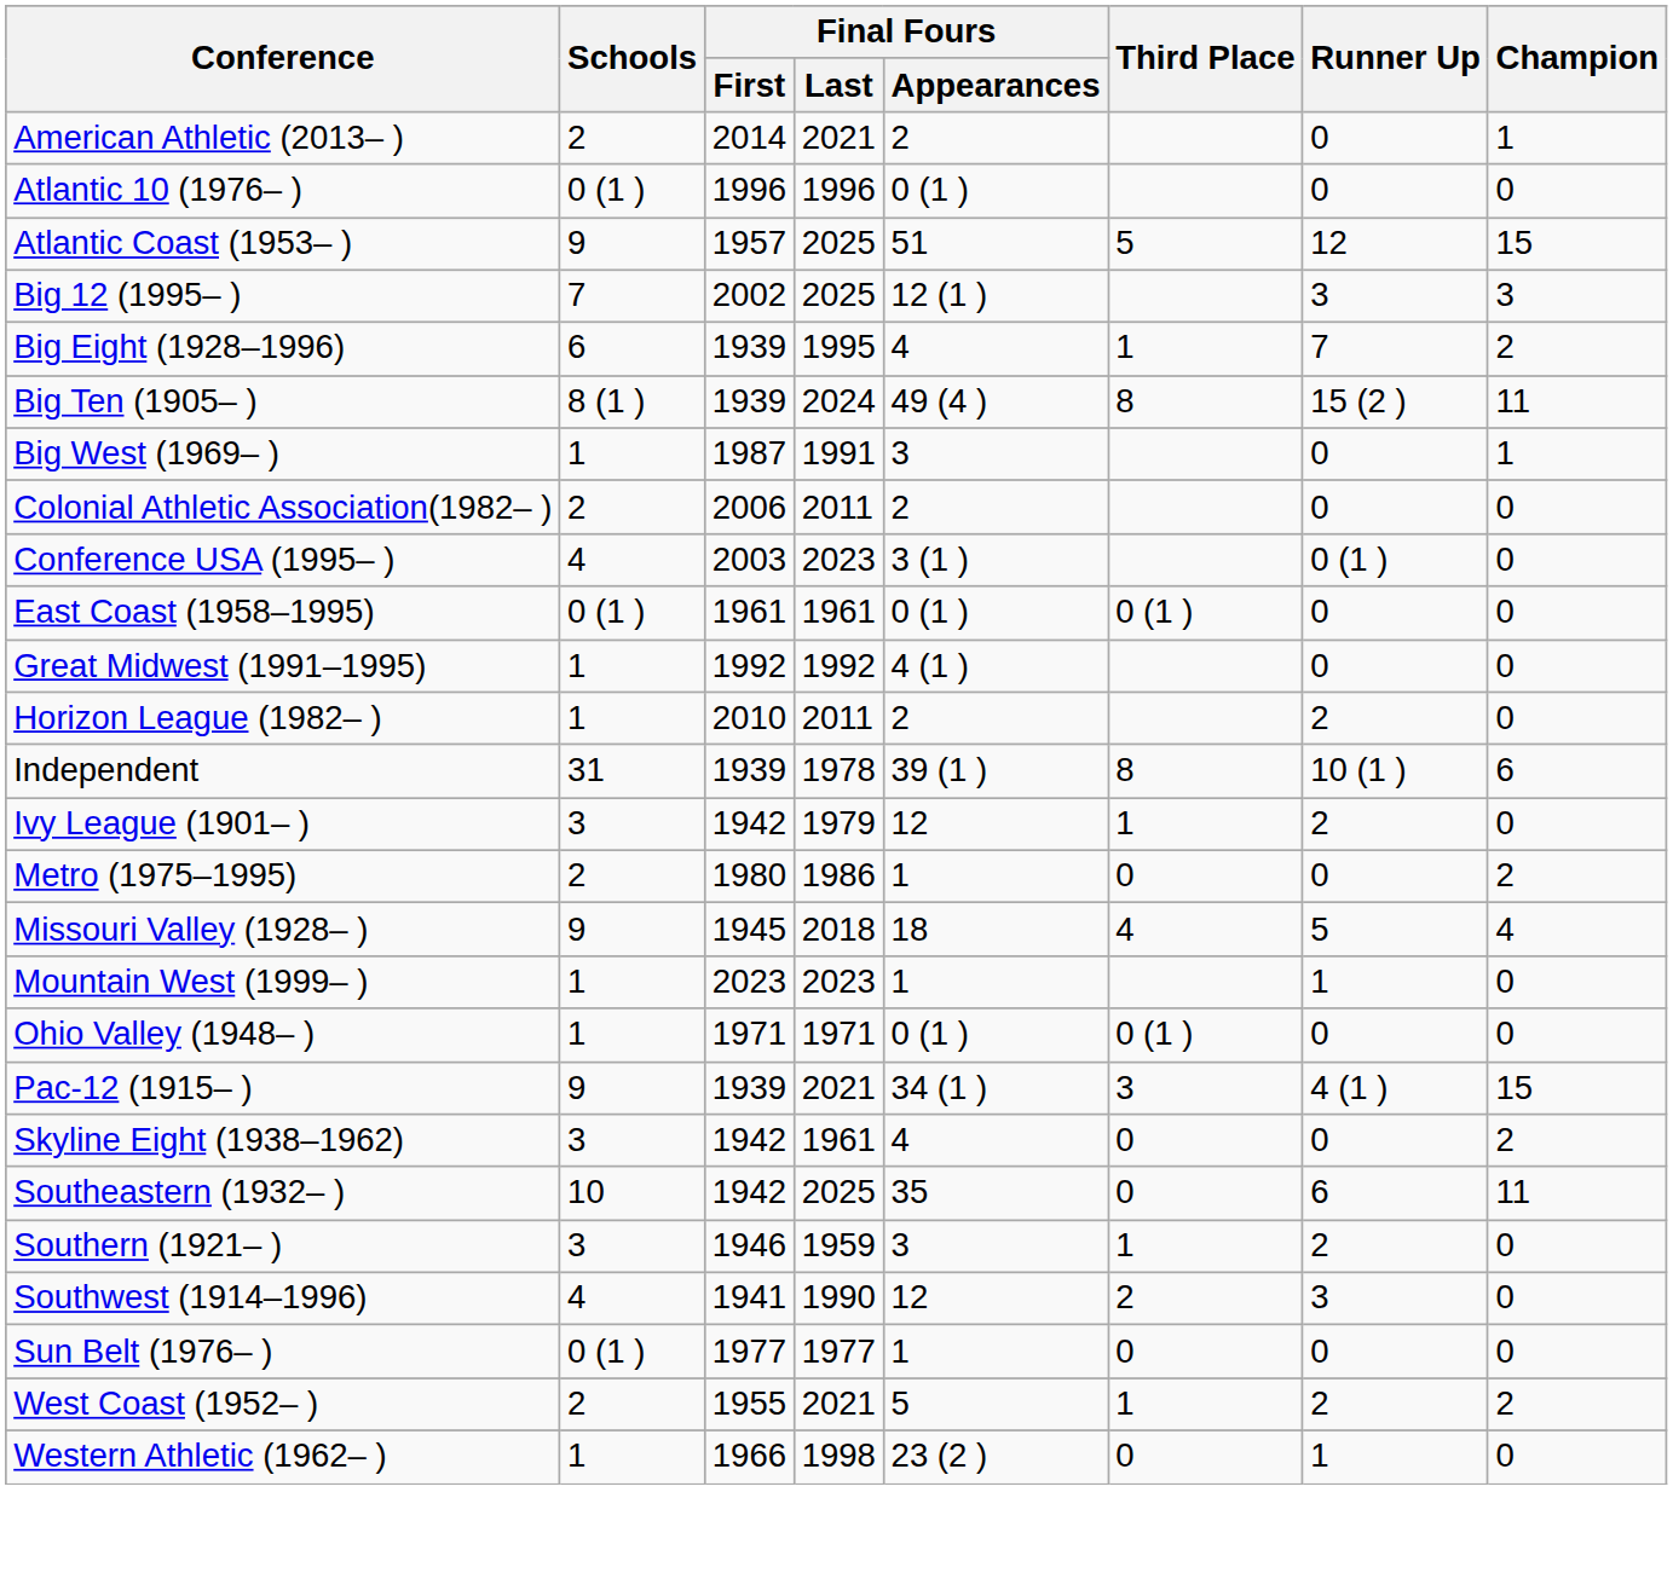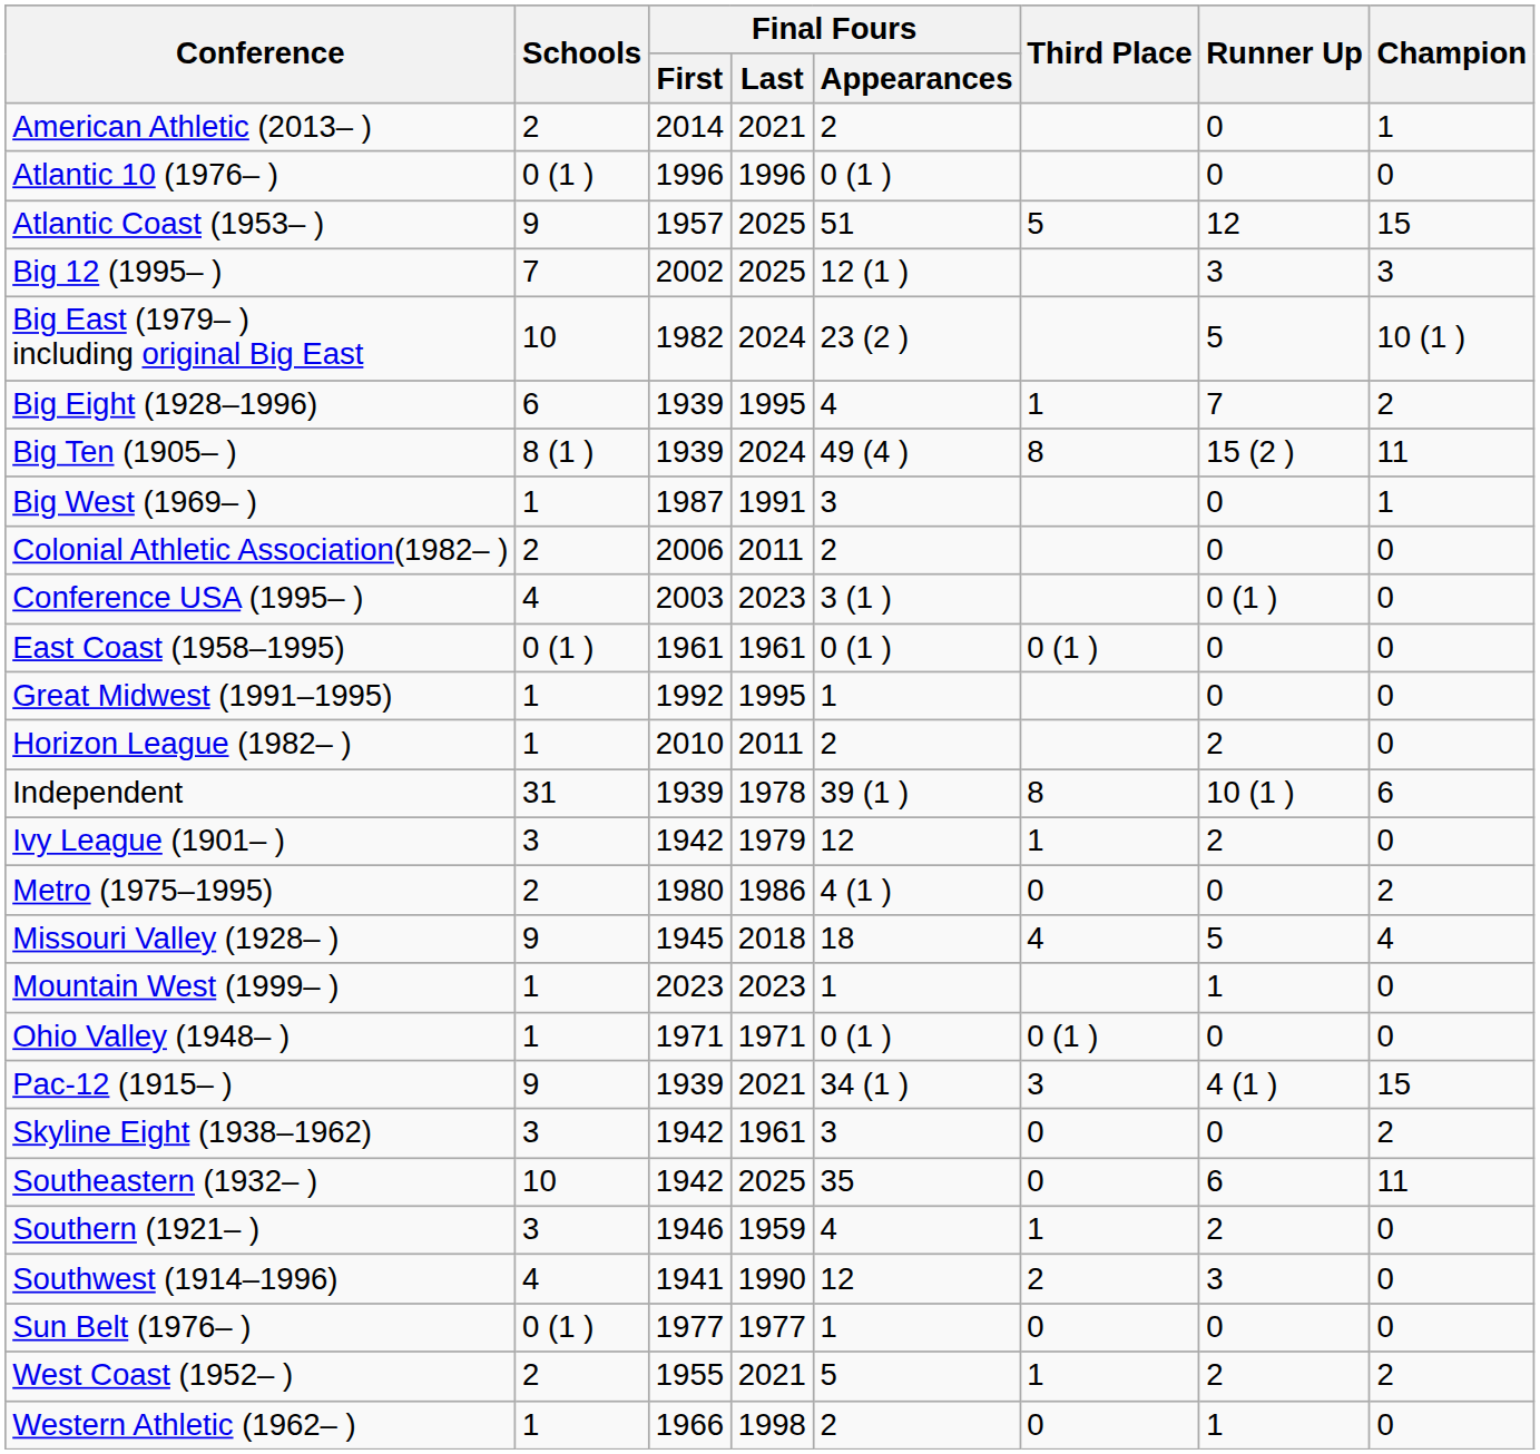+ row: Big East (1979– ) including original Big East | 10 | 1982 | 2024 | 23 (2 ) | 5 | 10 (1 )
Great Midwest (1991–1995) | Final Fours / Last: 1992 -> 1995
Great Midwest (1991–1995) | Final Fours / Appearances: 4 (1 ) -> 1
Metro (1975–1995) | Final Fours / Appearances: 1 -> 4 (1 )
Skyline Eight (1938–1962) | Final Fours / Appearances: 4 -> 3
Southern (1921– ) | Final Fours / Appearances: 3 -> 4
Western Athletic (1962– ) | Final Fours / Appearances: 23 (2 ) -> 2
